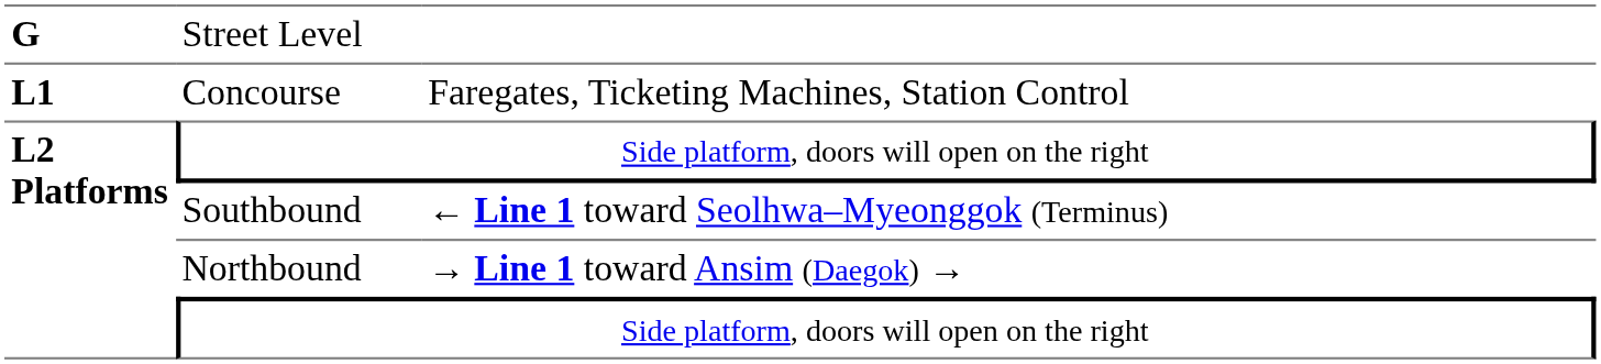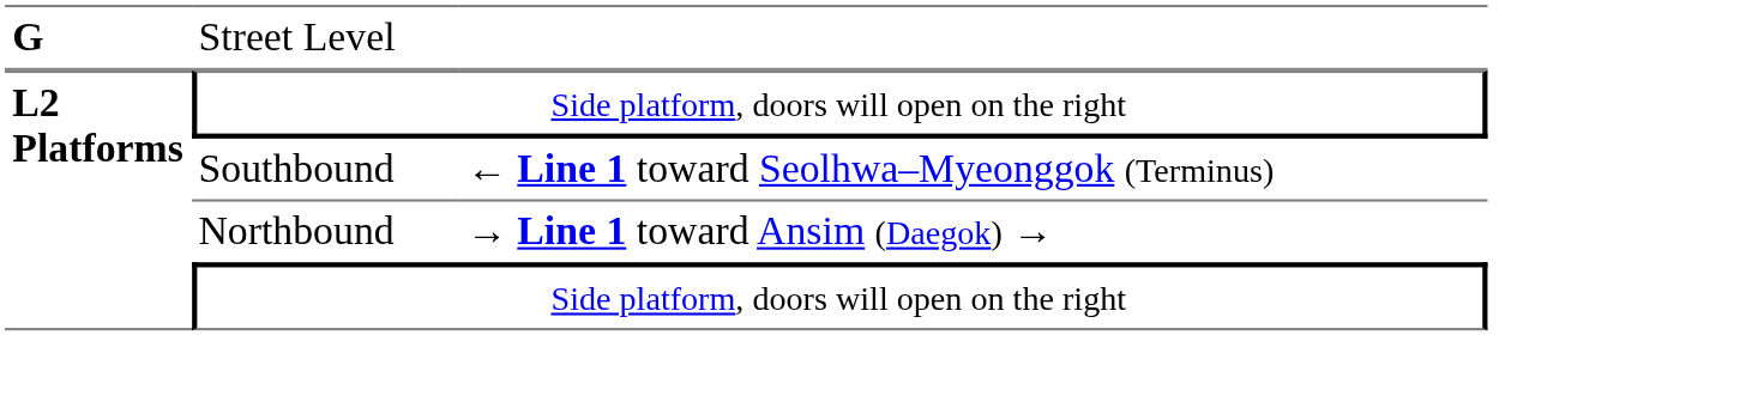- row: L1 | Concourse | Faregates, Ticketing Machines, Station Control
